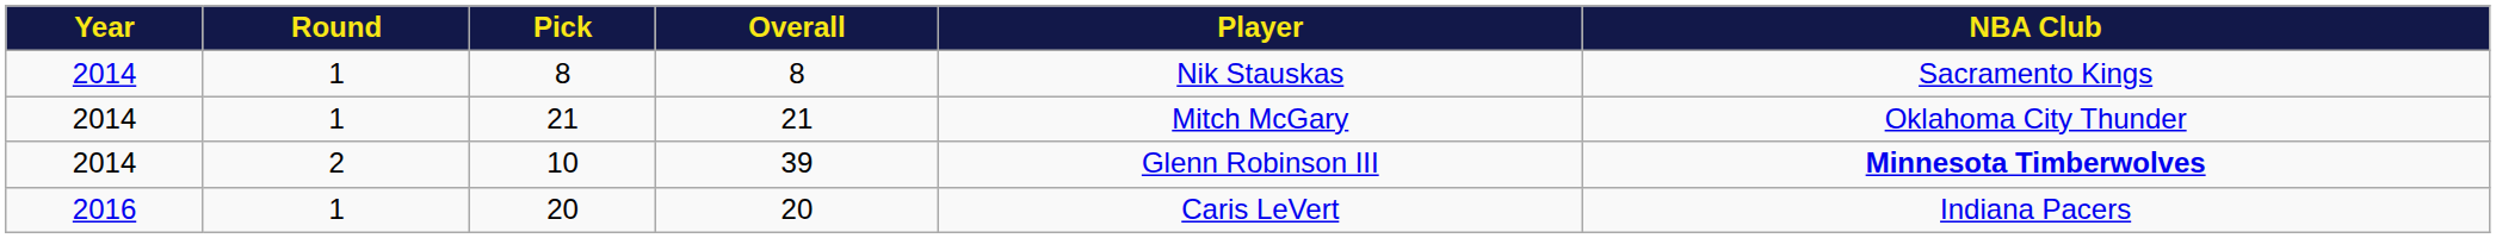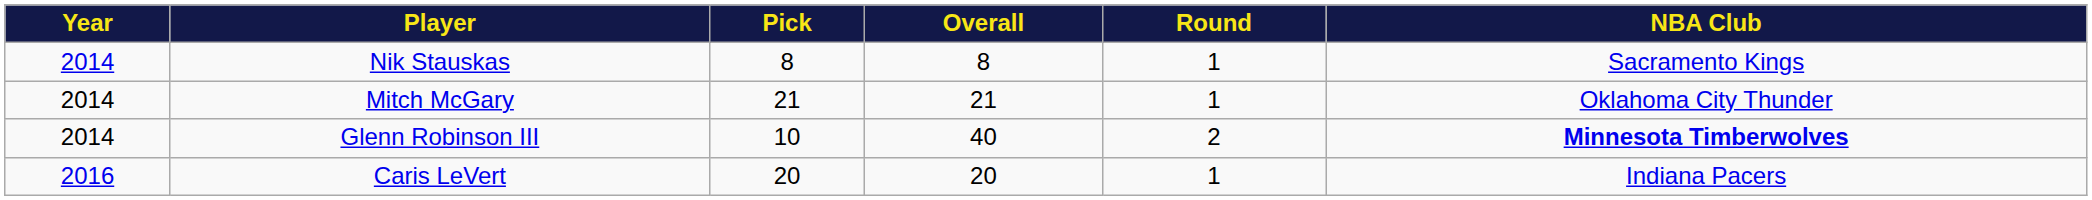columns swapped: Round <-> Player
10 | Overall: 39 -> 40
